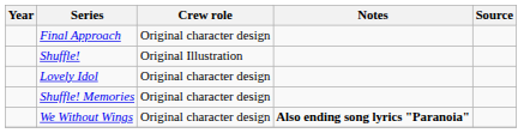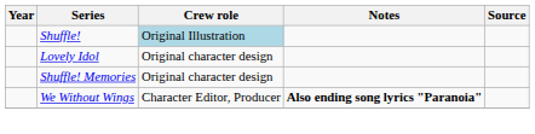- row: Final Approach | Original character design
Shuffle! | Crew role: no background -> lightblue background
We Without Wings | Crew role: Original character design -> Character Editor, Producer
